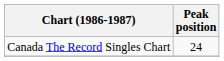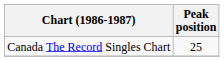Canada The Record Singles Chart | Peak position: 24 -> 25
